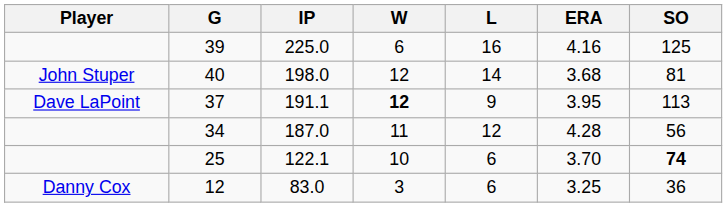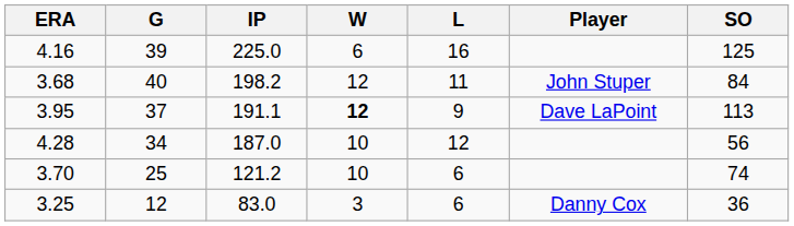columns swapped: Player <-> ERA
40 | IP: 198.0 -> 198.2
40 | L: 14 -> 11
40 | SO: 81 -> 84
34 | W: 11 -> 10
25 | IP: 122.1 -> 121.2
25 | SO: bold -> normal
